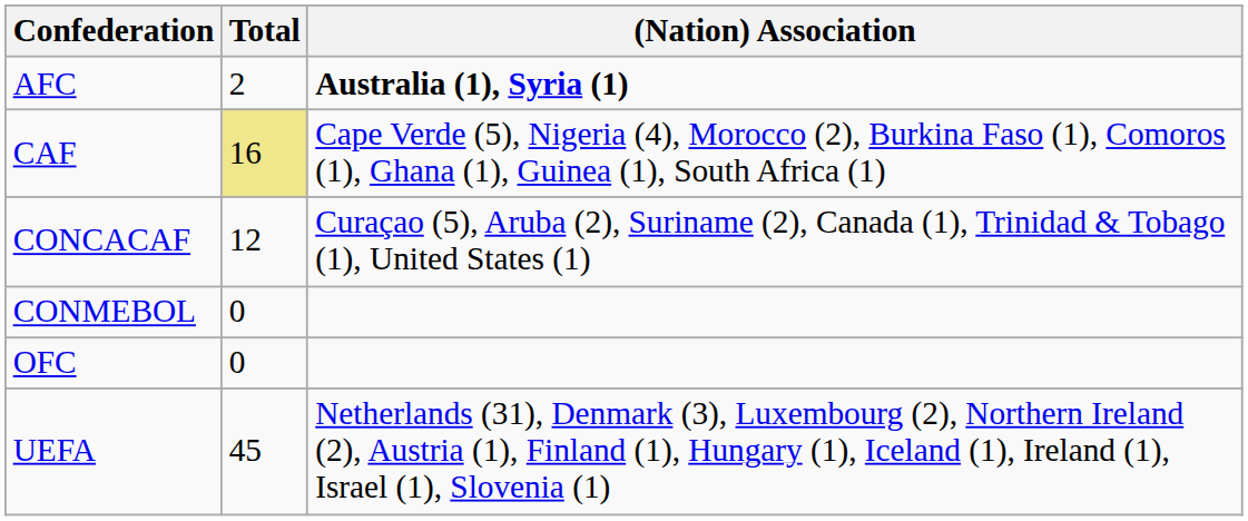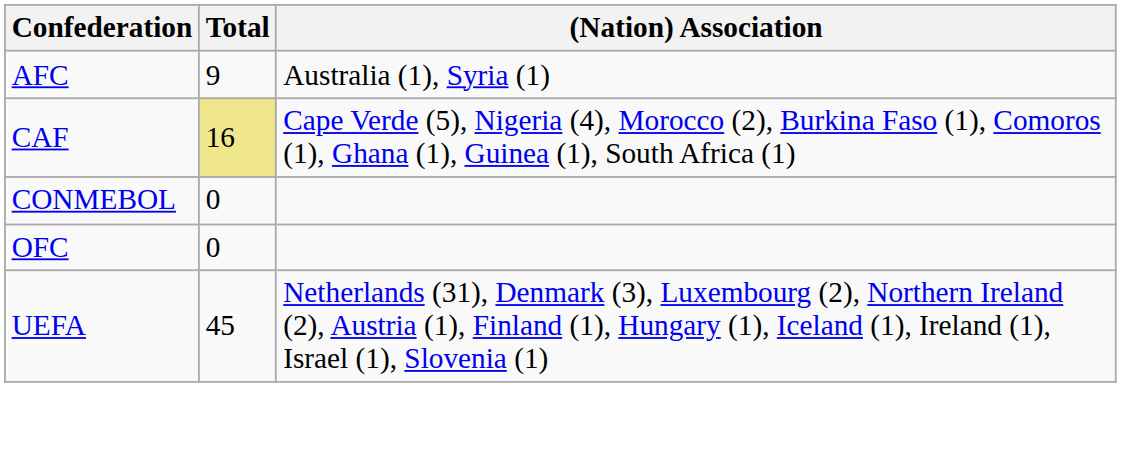AFC | Total: 2 -> 9
AFC | (Nation) Association: bold -> normal
- row: CONCACAF | 12 | Curaçao (5), Aruba (2), Suriname (2), Canada (1), Trinidad & Tobago (1), United States (1)
